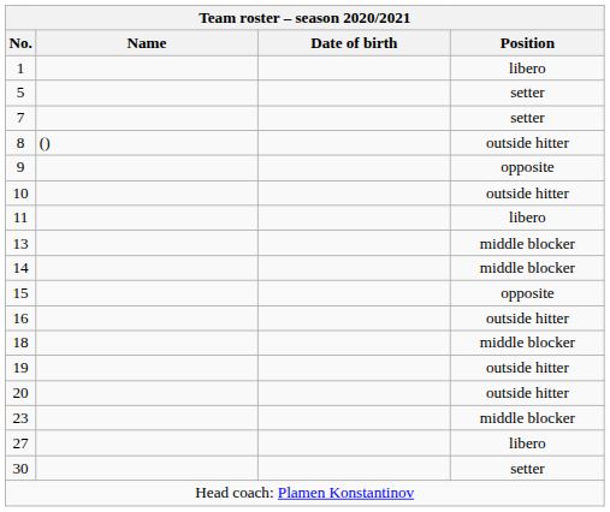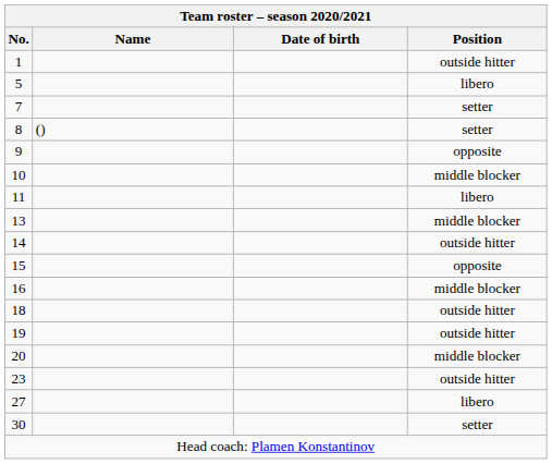1 | Position: libero -> outside hitter
5 | Position: setter -> libero
8 | Position: outside hitter -> setter
10 | Position: outside hitter -> middle blocker
14 | Position: middle blocker -> outside hitter
16 | Position: outside hitter -> middle blocker
18 | Position: middle blocker -> outside hitter
20 | Position: outside hitter -> middle blocker
23 | Position: middle blocker -> outside hitter
